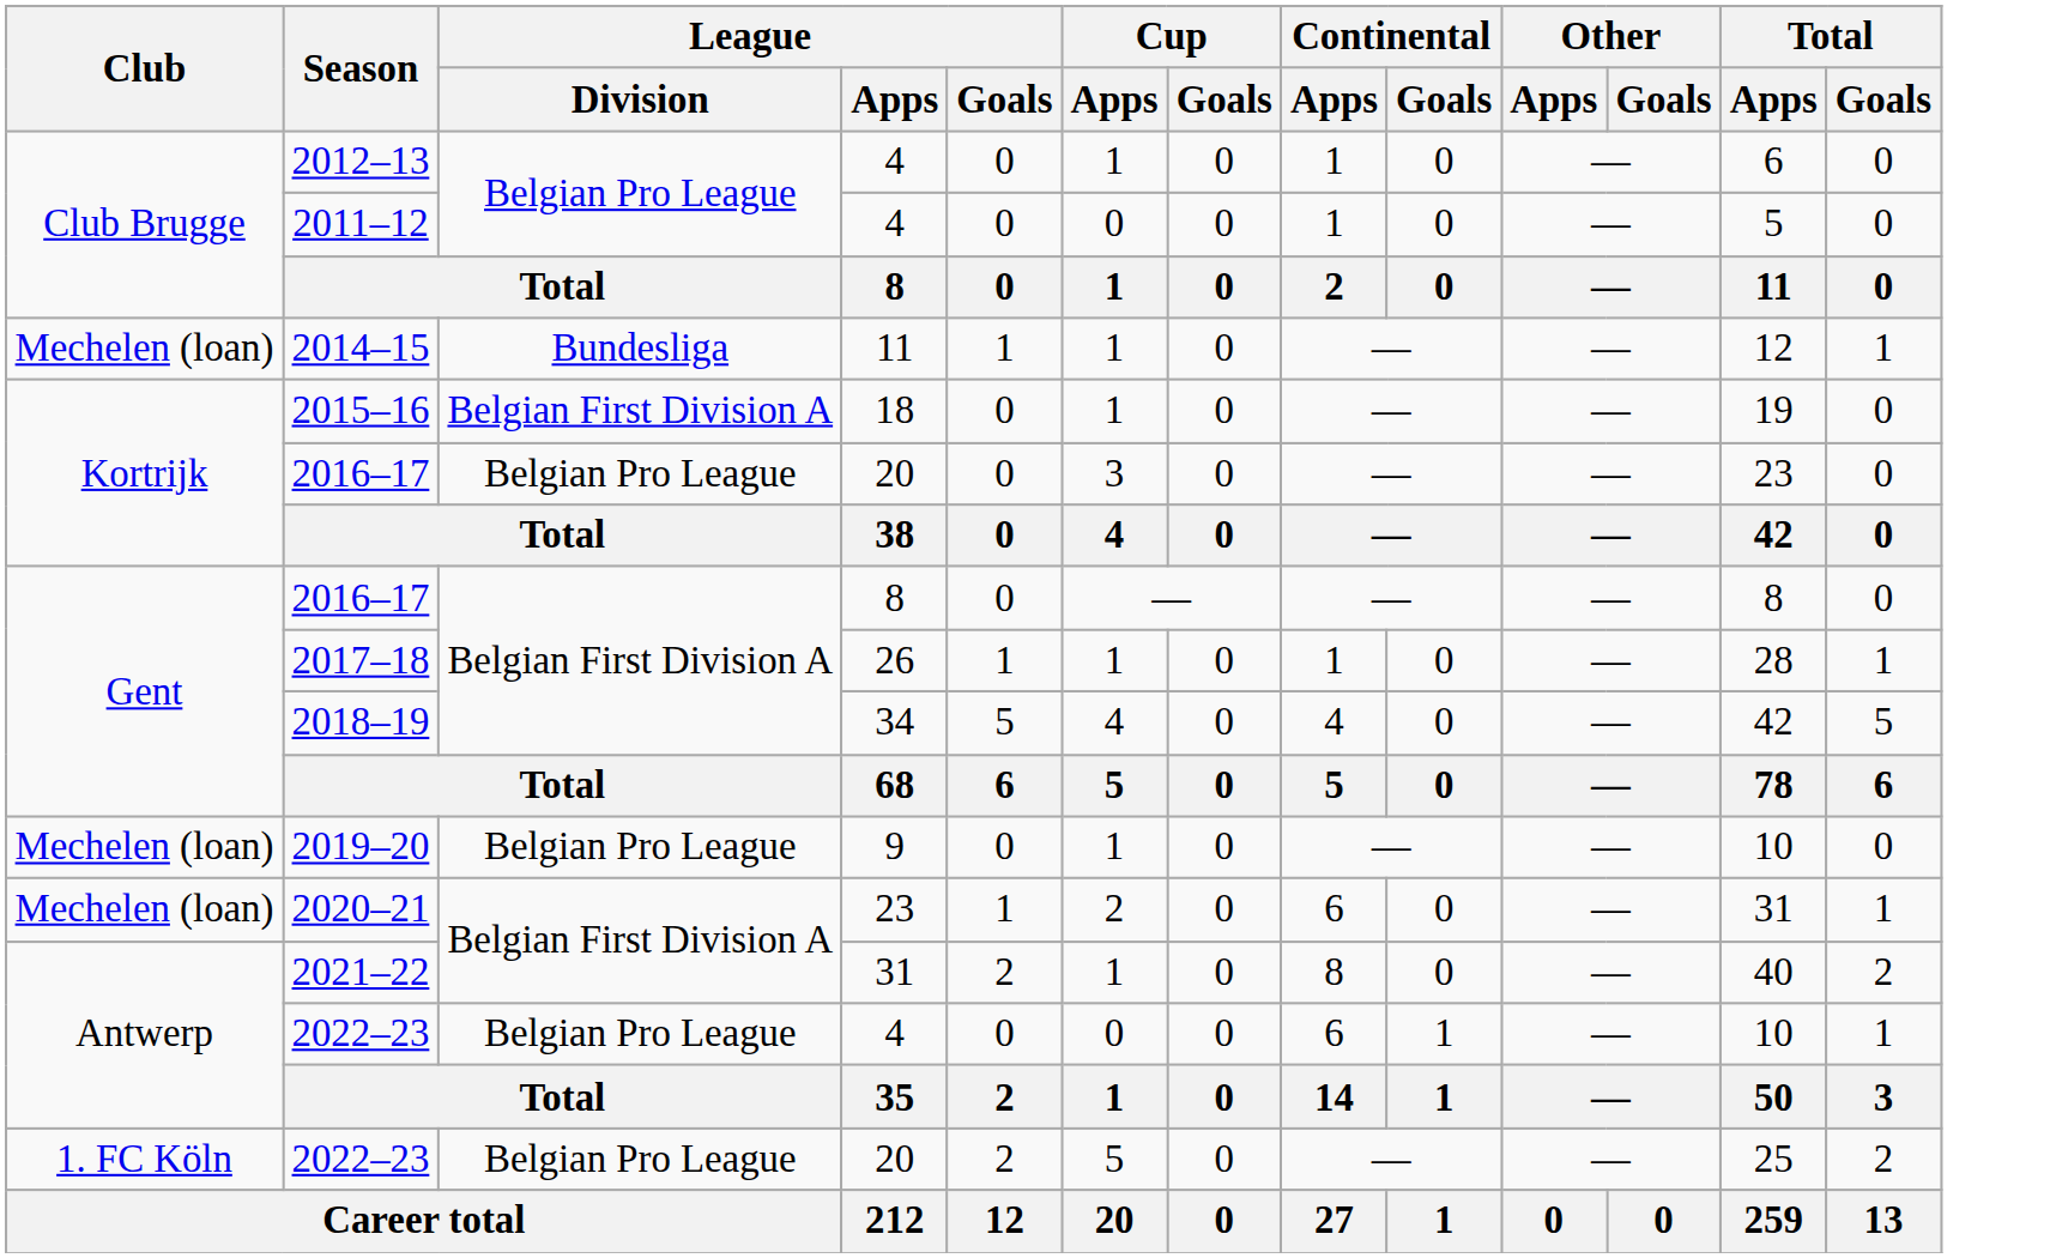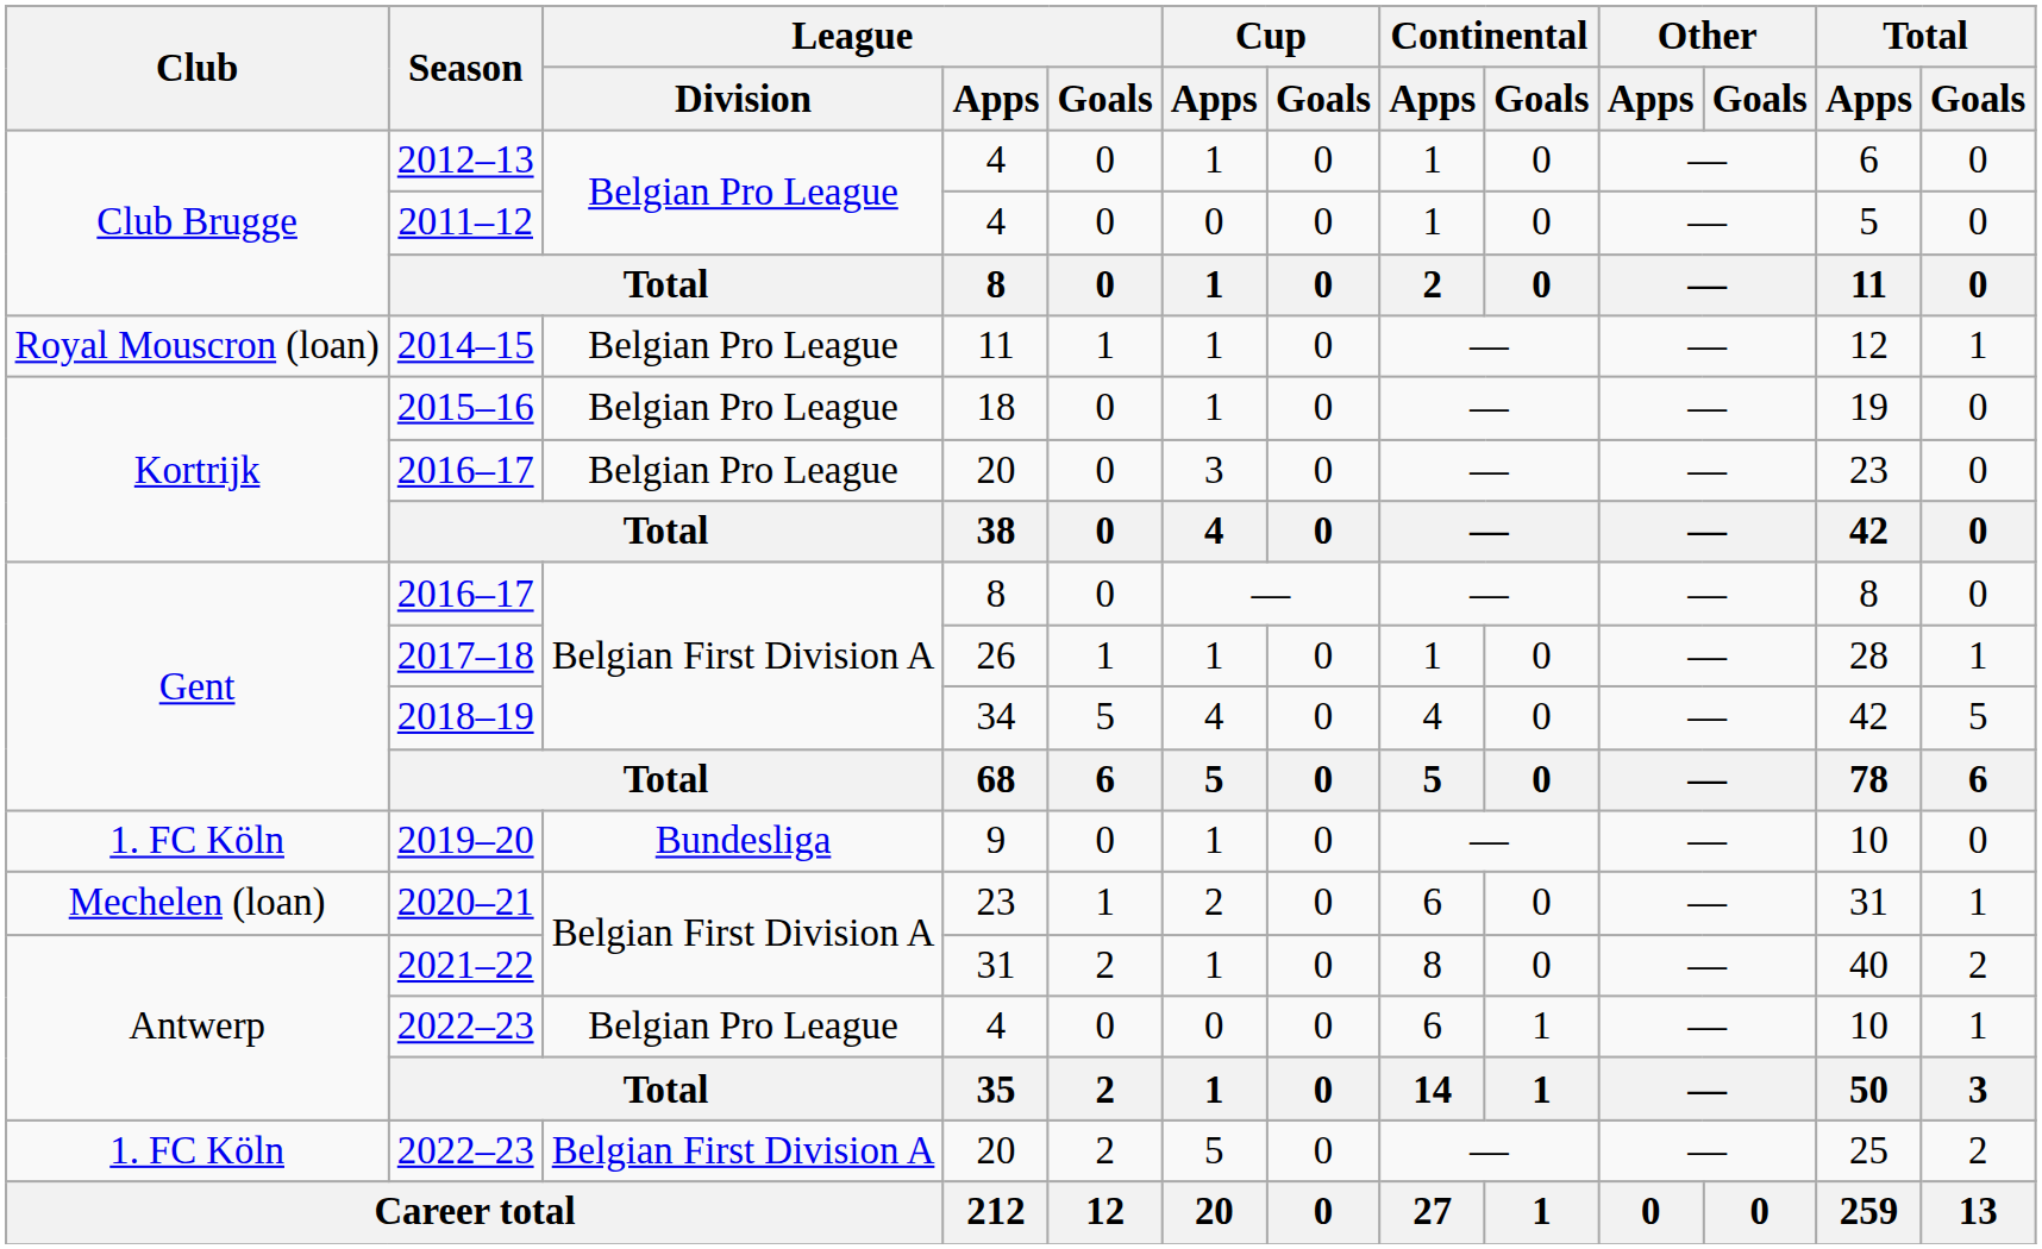2014–15 | Club: Mechelen (loan) -> Royal Mouscron (loan)
2014–15 | League / Division: Bundesliga -> Belgian Pro League
2015–16 | League / Division: Belgian First Division A -> Belgian Pro League
2019–20 | Club: Mechelen (loan) -> 1. FC Köln
2019–20 | League / Division: Belgian Pro League -> Bundesliga
2022–23 / 20 | League / Division: Belgian Pro League -> Belgian First Division A
